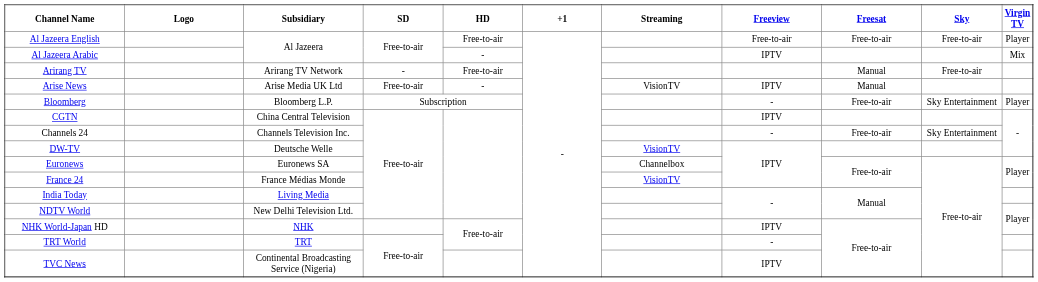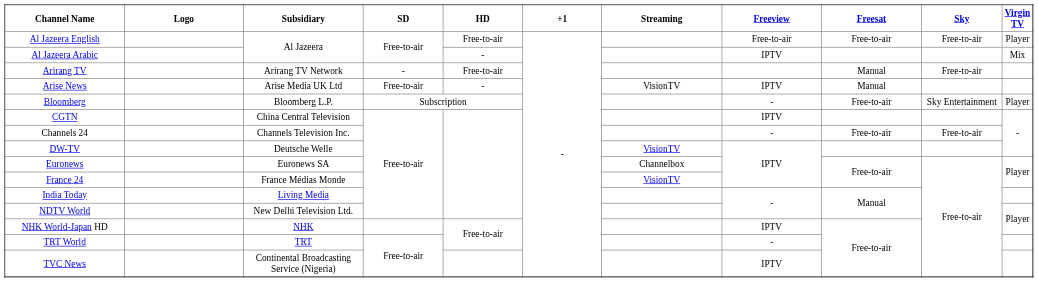Channels 24 | Sky: Sky Entertainment -> Free-to-air
